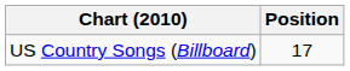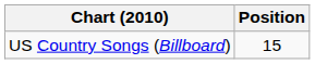US Country Songs (Billboard) | Position: 17 -> 15
